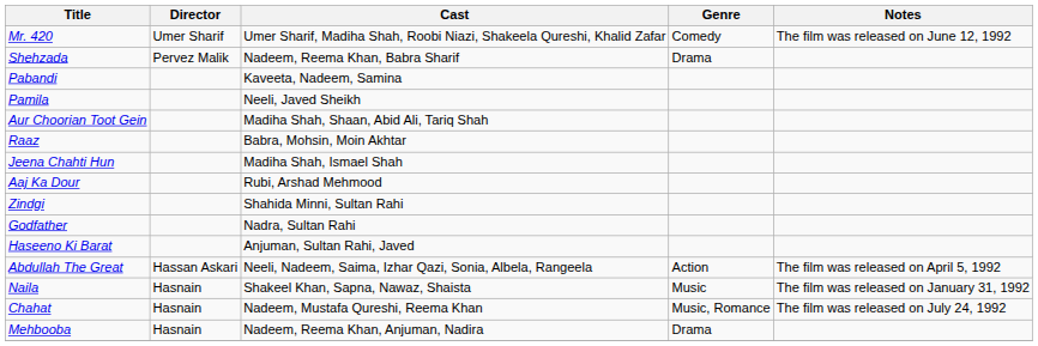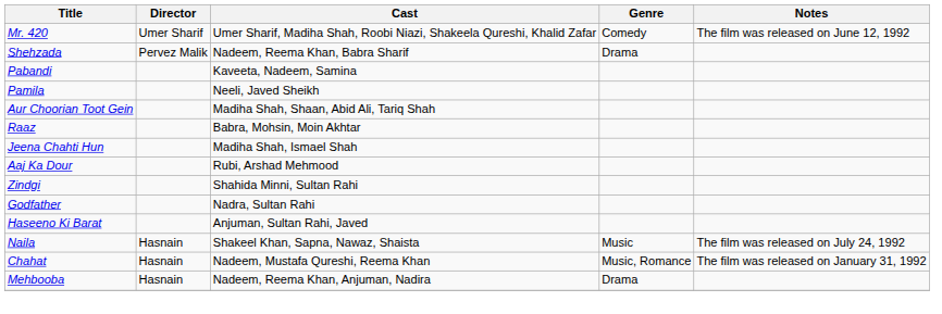- row: Abdullah The Great | Hassan Askari | Neeli, Nadeem, Saima, Izhar Qazi, Sonia, Albela, Rangeela | Action | The film was released on April 5, 1992
Naila | Notes: The film was released on January 31, 1992 -> The film was released on July 24, 1992
Chahat | Notes: The film was released on July 24, 1992 -> The film was released on January 31, 1992
